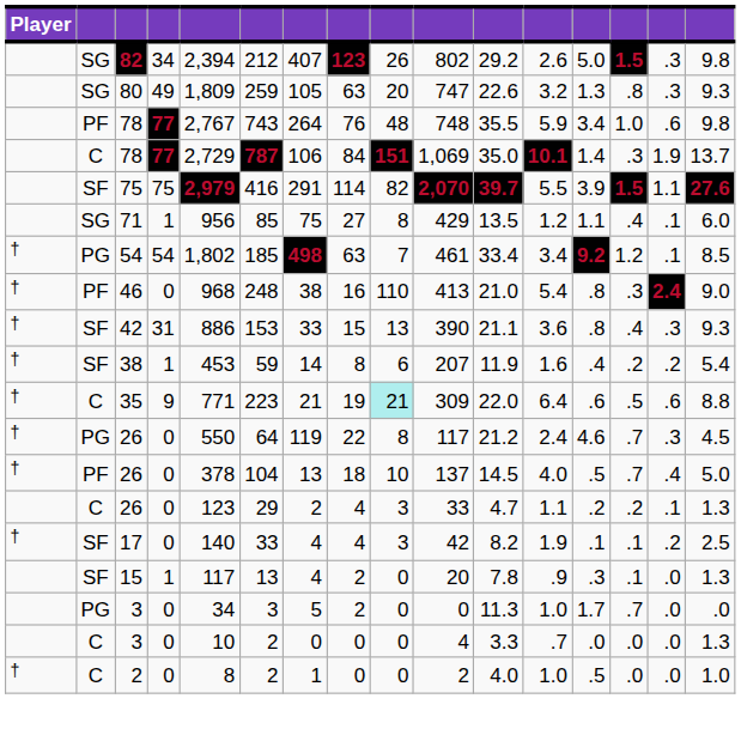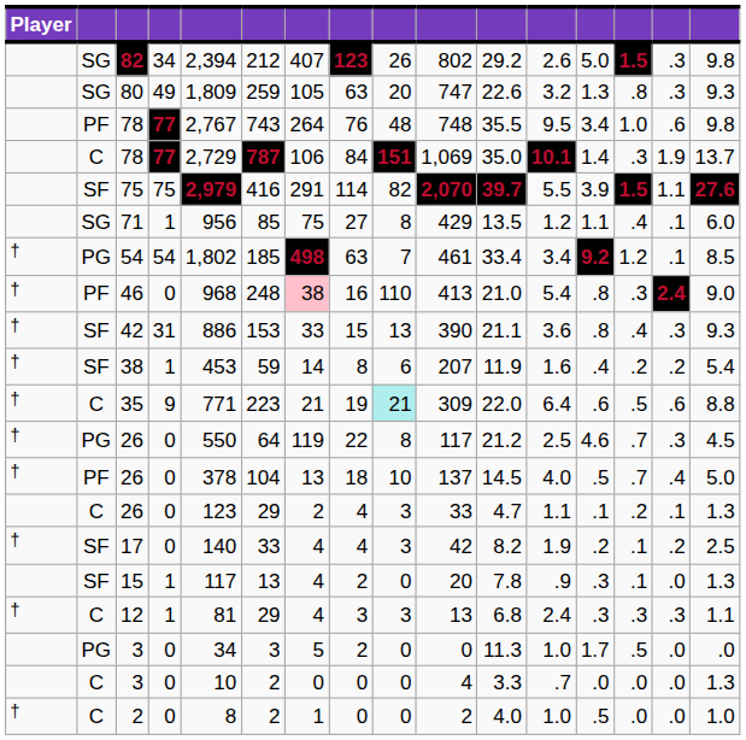PF / 78 | column 12: 5.9 -> 9.5
46 | column 7: no background -> pink background
PG / 26 | column 12: 2.4 -> 2.5
C / 26 | column 13: .2 -> .1
17 | column 13: .1 -> .2
+ row: † | C | 12 | 1 | 81 | 29 | 4 | 3 | 3 | 13 | 6.8 | 2.4 | .3 | .3 | .3 | 1.1
PG / 3 | column 14: .7 -> .5
